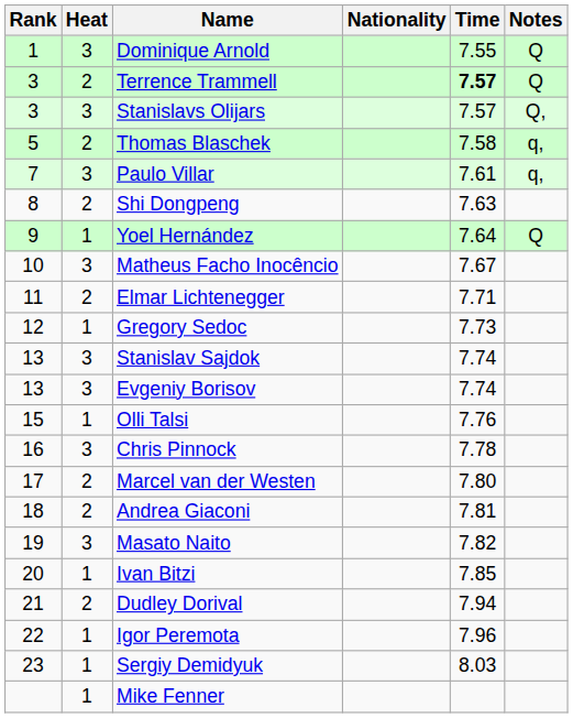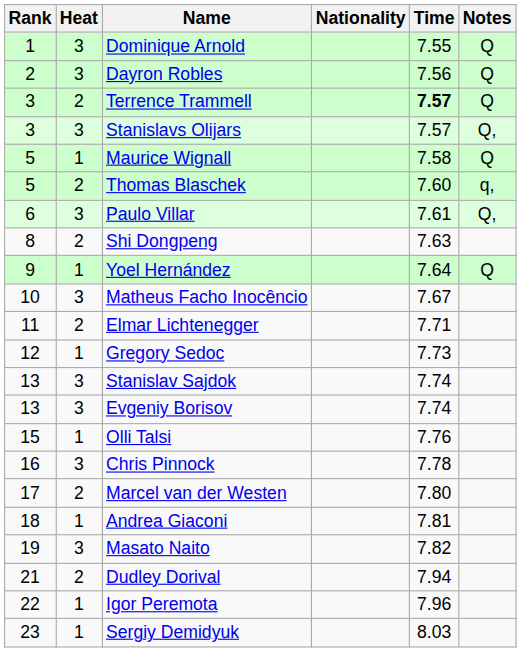+ row: 2 | 3 | Dayron Robles | 7.56 | Q
+ row: 5 | 1 | Maurice Wignall | 7.58 | Q
Thomas Blaschek | Time: 7.58 -> 7.60
Paulo Villar | Rank: 7 -> 6
Paulo Villar | Notes: q, -> Q,
Andrea Giaconi | Heat: 2 -> 1
- row: 20 | 1 | Ivan Bitzi | 7.85
- row: 1 | Mike Fenner
